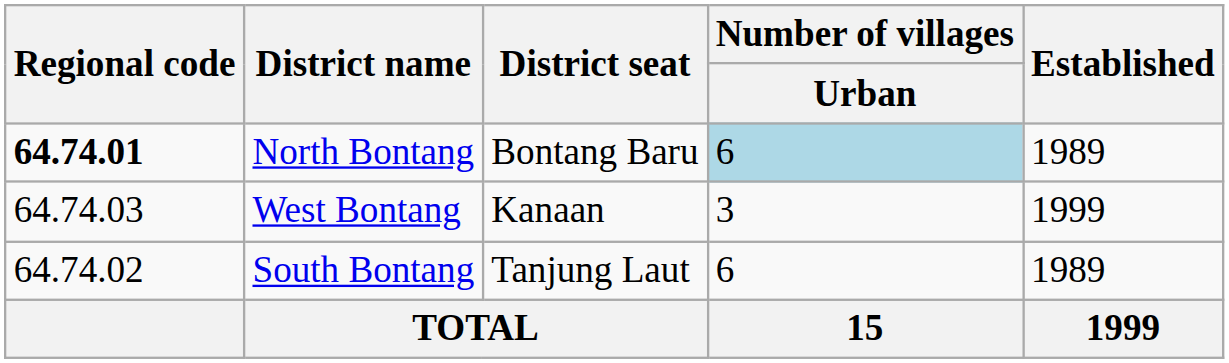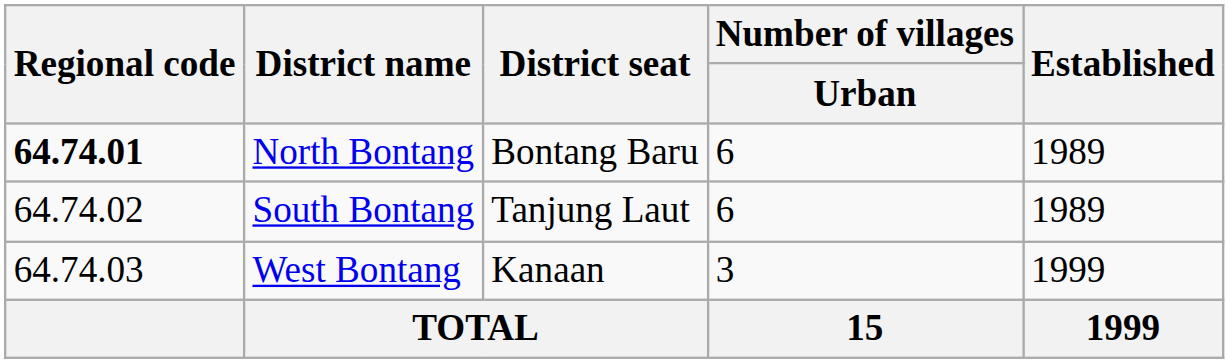North Bontang | Number of villages / Urban: lightblue background -> no background
rows swapped: South Bontang <-> West Bontang
